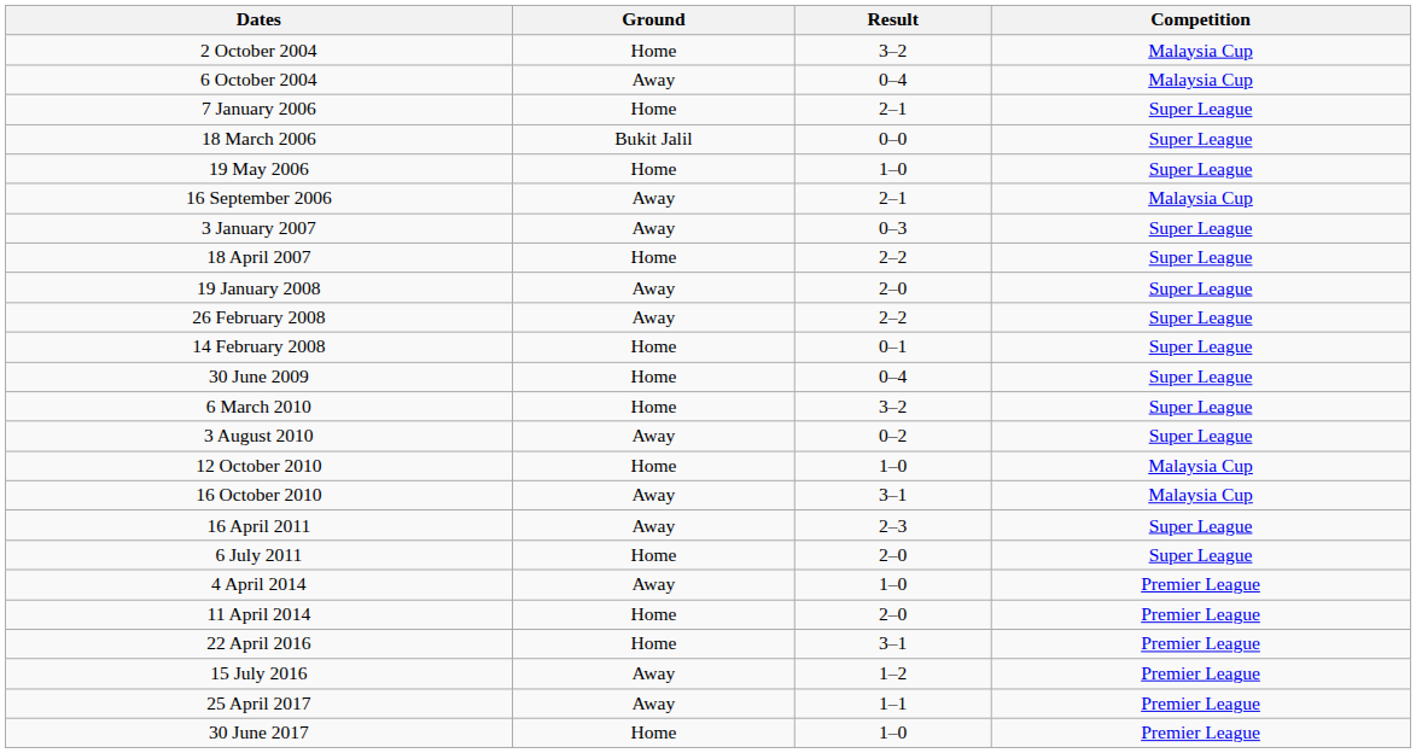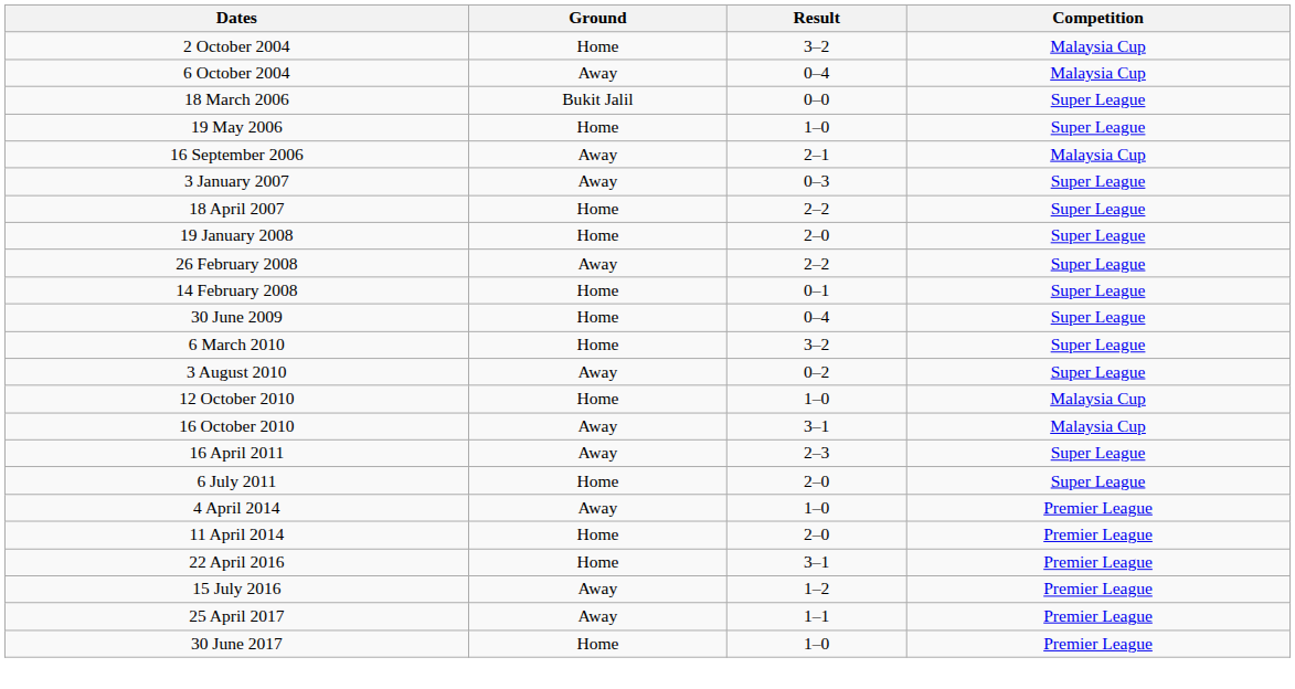- row: 7 January 2006 | Home | 2–1 | Super League
19 January 2008 | Ground: Away -> Home
